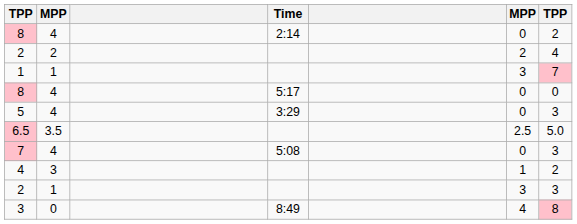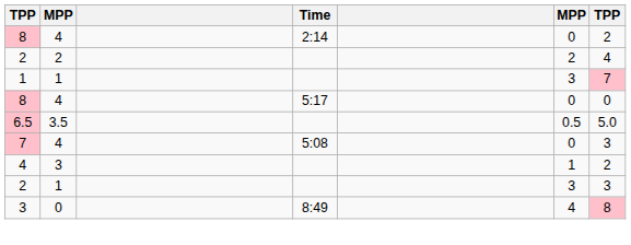- row: 5 | 4 | 3:29 | 0 | 3
6.5 | column 6: 2.5 -> 0.5
